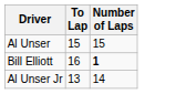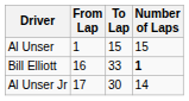+ column: From Lap | 1 | 16 | 17
Bill Elliott | To Lap: 16 -> 33
Al Unser Jr | To Lap: 13 -> 30
